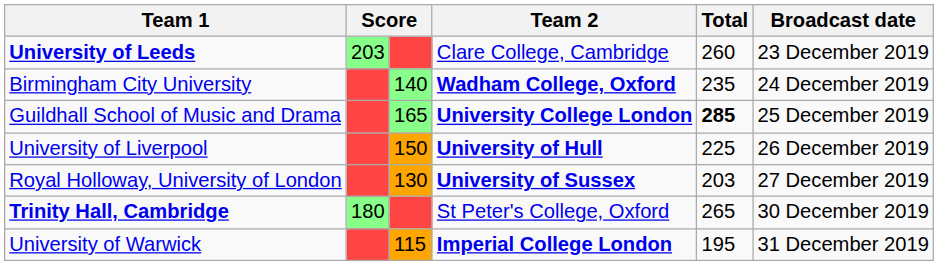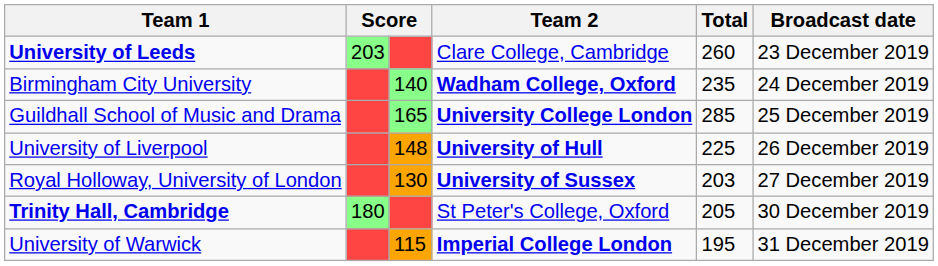Guildhall School of Music and Drama | Total: bold -> normal
University of Liverpool | column 3: 150 -> 148
Trinity Hall, Cambridge | Total: 265 -> 205
